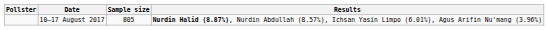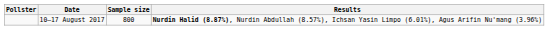10–17 August 2017 | Sample size: 805 -> 800
